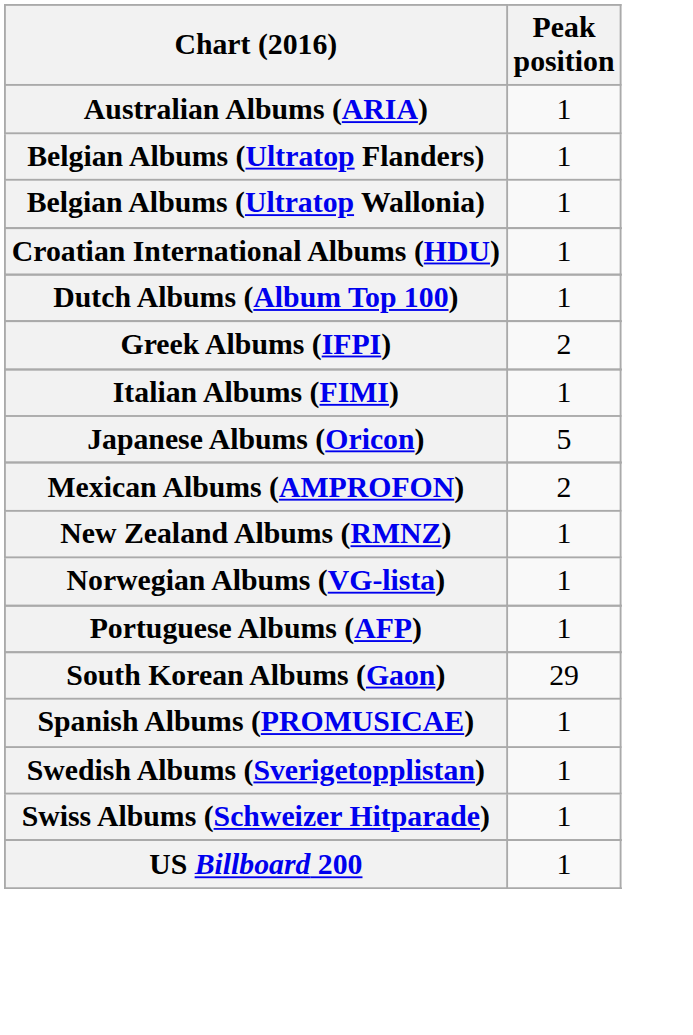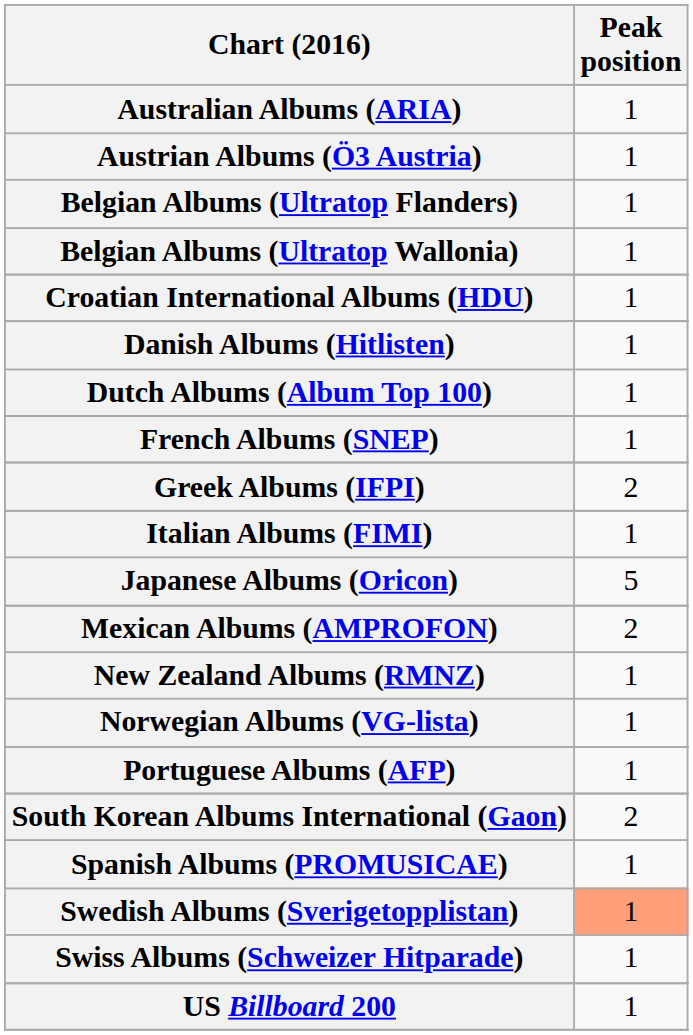+ row: Austrian Albums (Ö3 Austria) | 1
+ row: Danish Albums (Hitlisten) | 1
+ row: French Albums (SNEP) | 1
- row: South Korean Albums (Gaon) | 29
+ row: South Korean Albums International (Gaon) | 2
Swedish Albums (Sverigetopplistan) | Peak position: no background -> lightsalmon background
